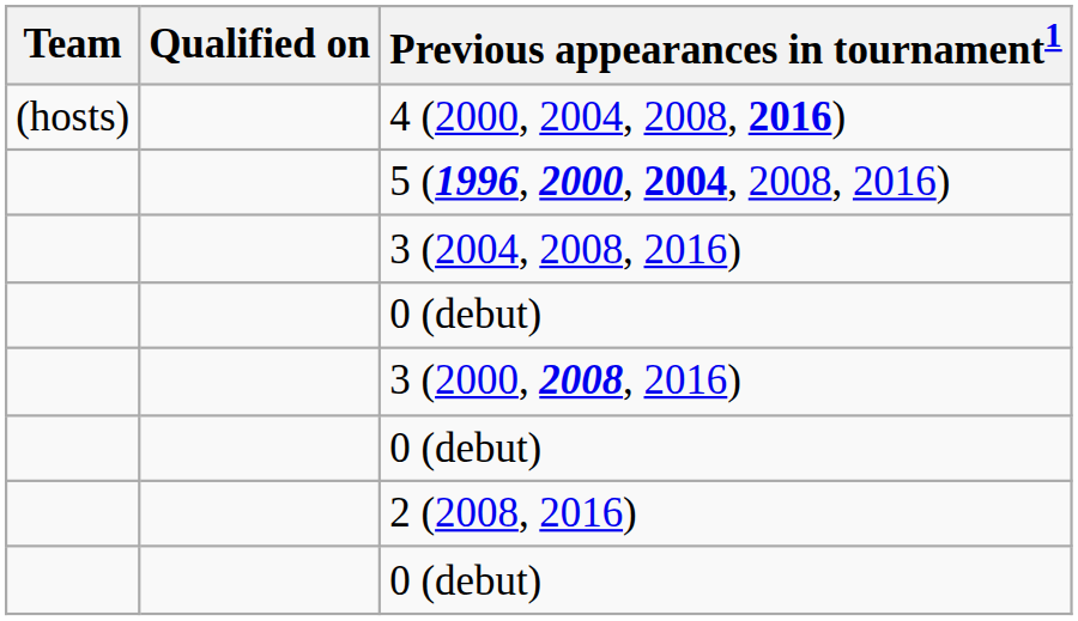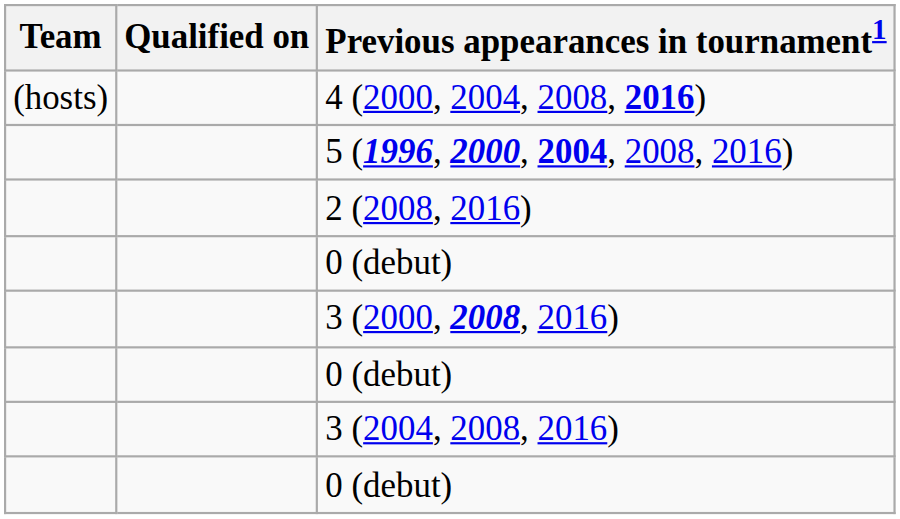rows swapped: 3 (2004, 2008, 2016) <-> 2 (2008, 2016)
